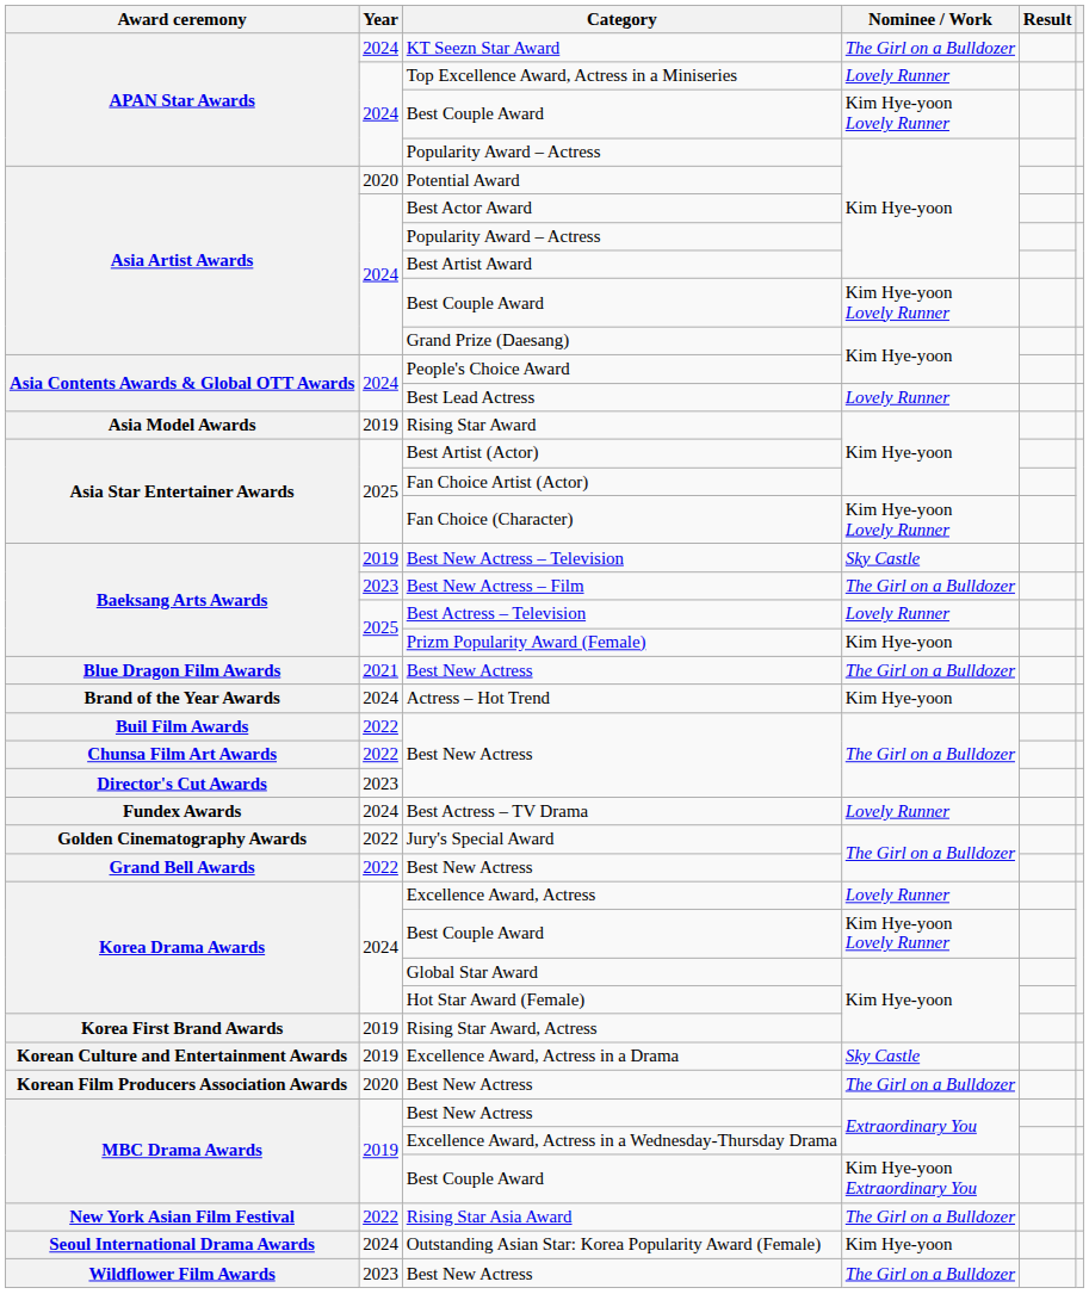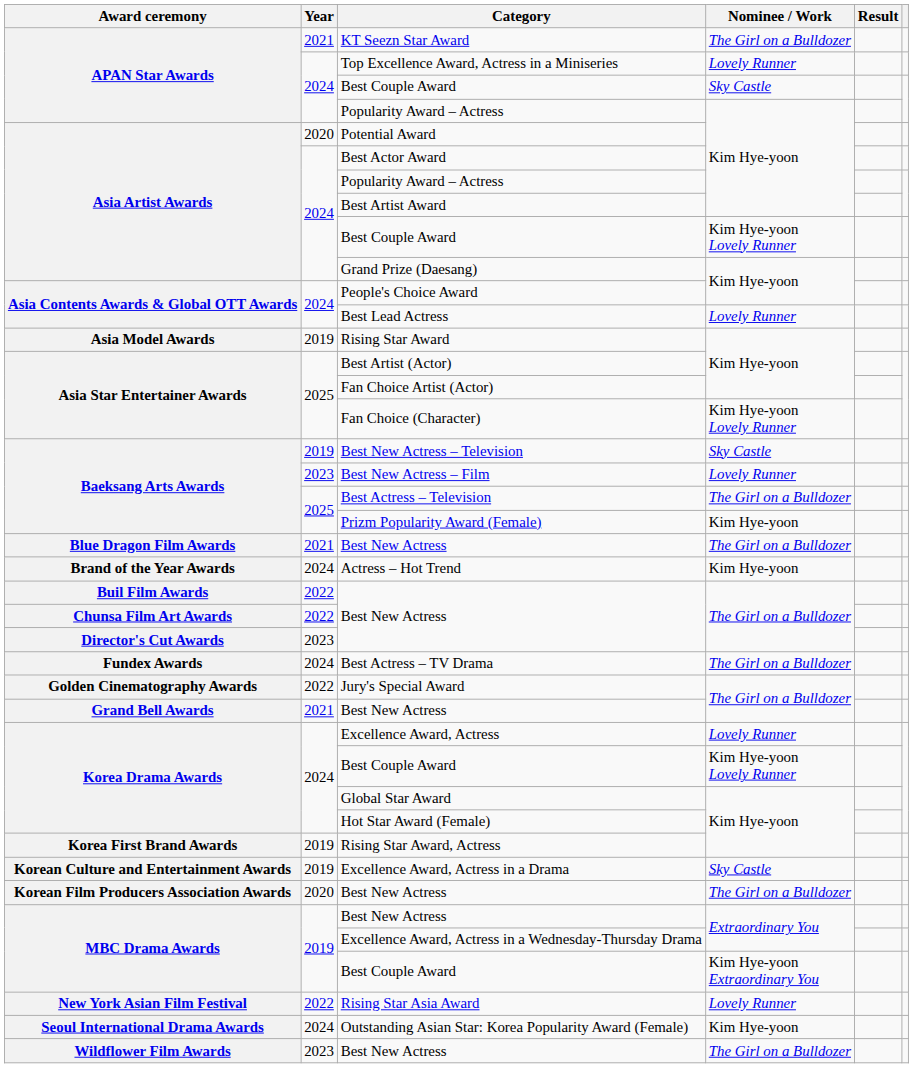KT Seezn Star Award | Year: 2024 -> 2021
APAN Star Awards / Best Couple Award | Nominee / Work: Kim Hye-yoon Lovely Runner -> Sky Castle
Best New Actress – Film | Nominee / Work: The Girl on a Bulldozer -> Lovely Runner
Best Actress – Television | Nominee / Work: Lovely Runner -> The Girl on a Bulldozer
Best Actress – TV Drama | Nominee / Work: Lovely Runner -> The Girl on a Bulldozer
Grand Bell Awards / Best New Actress | Year: 2022 -> 2021
Rising Star Asia Award | Nominee / Work: The Girl on a Bulldozer -> Lovely Runner
